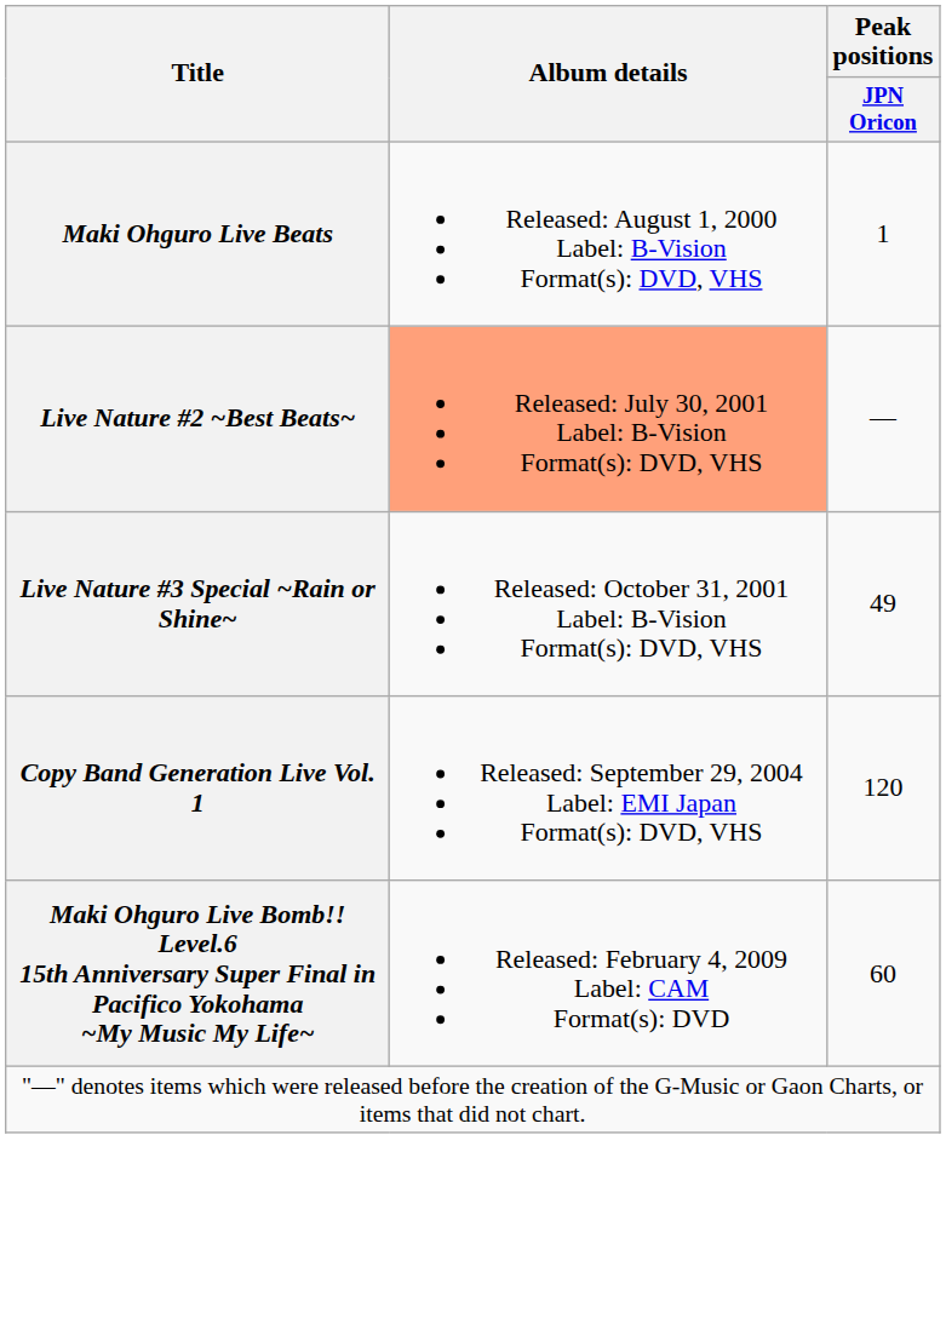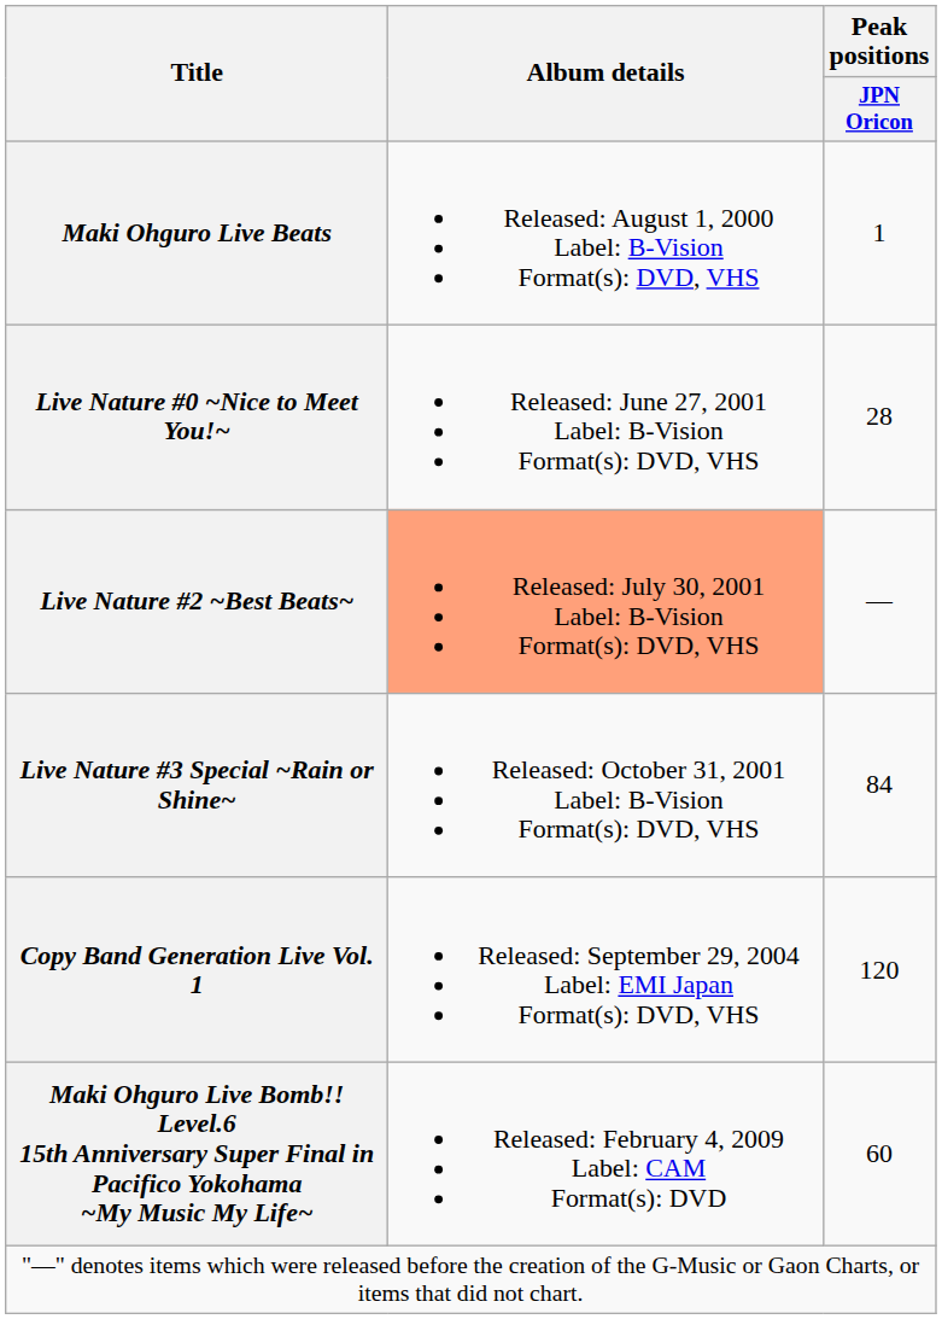+ row: Live Nature #0 ~Nice to Meet You!~ | Released: June 27, 2001 Label: B-Vision Format(s): DVD, VHS | 28
Live Nature #3 Special ~Rain or Shine~ | Peak positions / JPN Oricon: 49 -> 84
